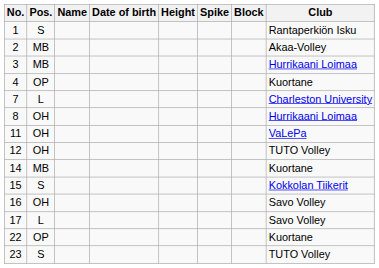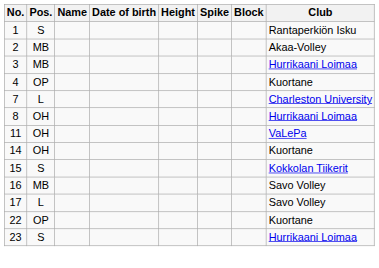- row: 12 | OH | TUTO Volley
14 | Pos.: MB -> OH
16 | Pos.: OH -> MB
23 | Club: TUTO Volley -> Hurrikaani Loimaa
